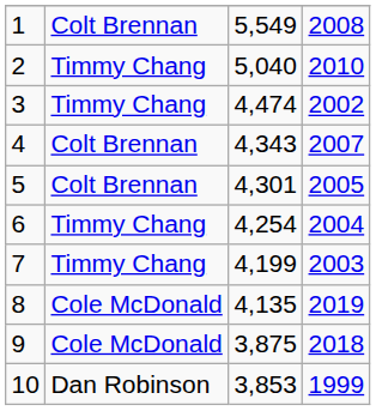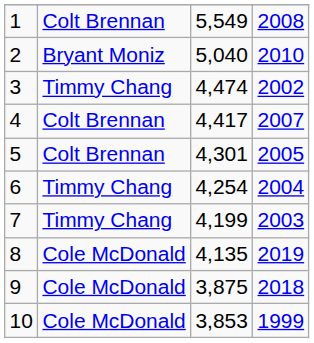2 | column 2: Timmy Chang -> Bryant Moniz
4 | column 3: 4,343 -> 4,417
10 | column 2: Dan Robinson -> Cole McDonald
